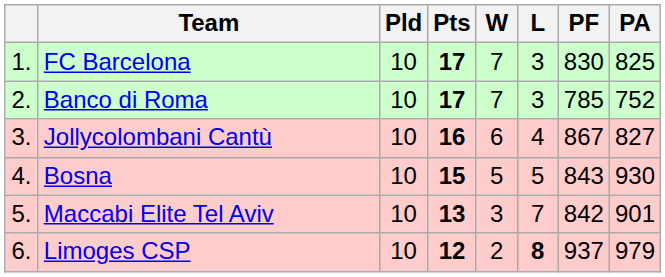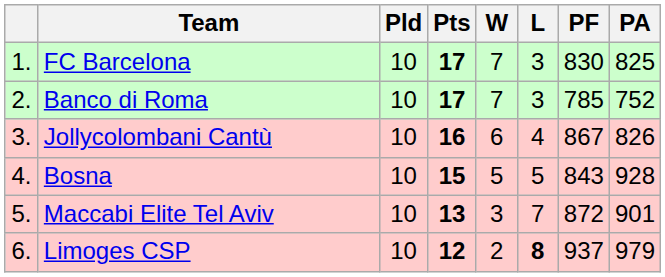Jollycolombani Cantù | PA: 827 -> 826
Bosna | PA: 930 -> 928
Maccabi Elite Tel Aviv | PF: 842 -> 872
